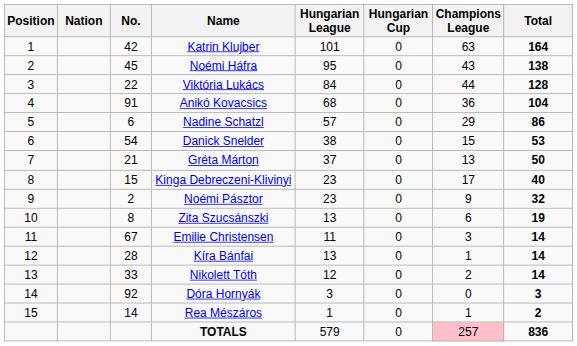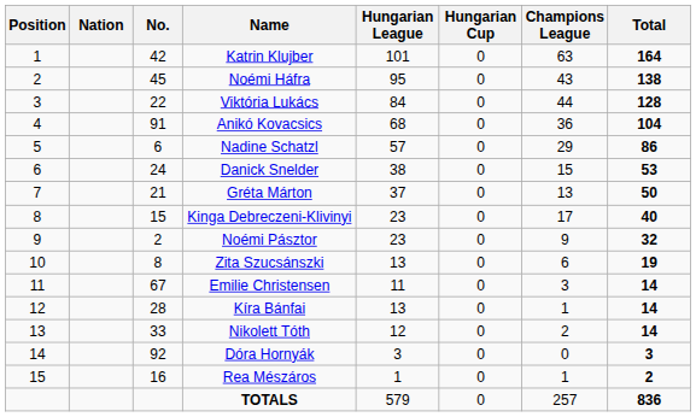Danick Snelder | No.: 54 -> 24
Rea Mészáros | No.: 14 -> 16
TOTALS | Champions League: pink background -> no background
